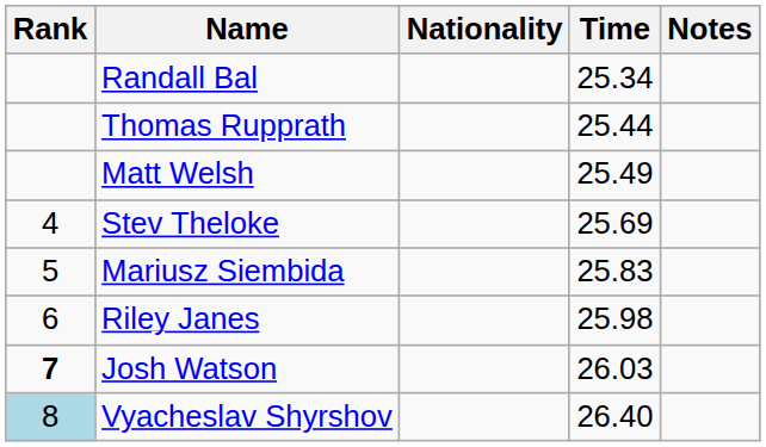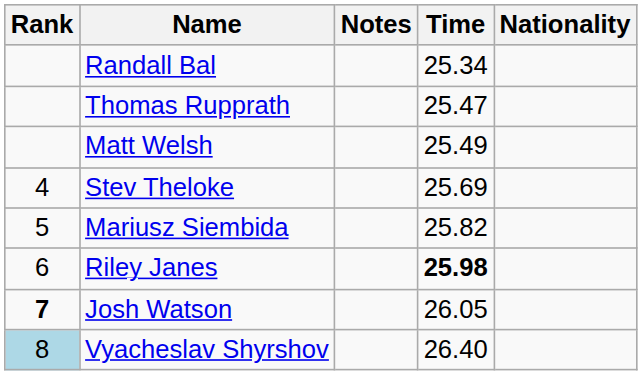columns swapped: Nationality <-> Notes
Thomas Rupprath | Time: 25.44 -> 25.47
Mariusz Siembida | Time: 25.83 -> 25.82
Riley Janes | Time: normal -> bold
Josh Watson | Time: 26.03 -> 26.05
